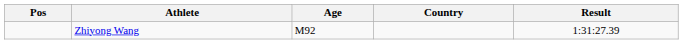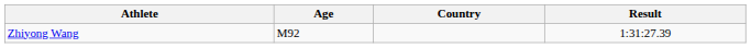- column: Pos
